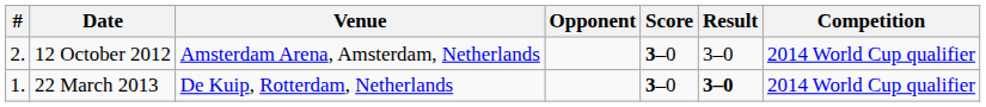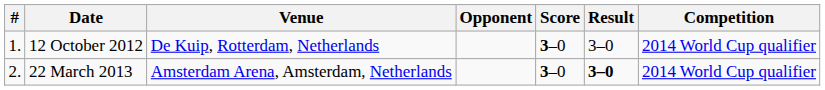12 October 2012 | #: 2. -> 1.
12 October 2012 | Venue: Amsterdam Arena, Amsterdam, Netherlands -> De Kuip, Rotterdam, Netherlands
22 March 2013 | #: 1. -> 2.
22 March 2013 | Venue: De Kuip, Rotterdam, Netherlands -> Amsterdam Arena, Amsterdam, Netherlands
